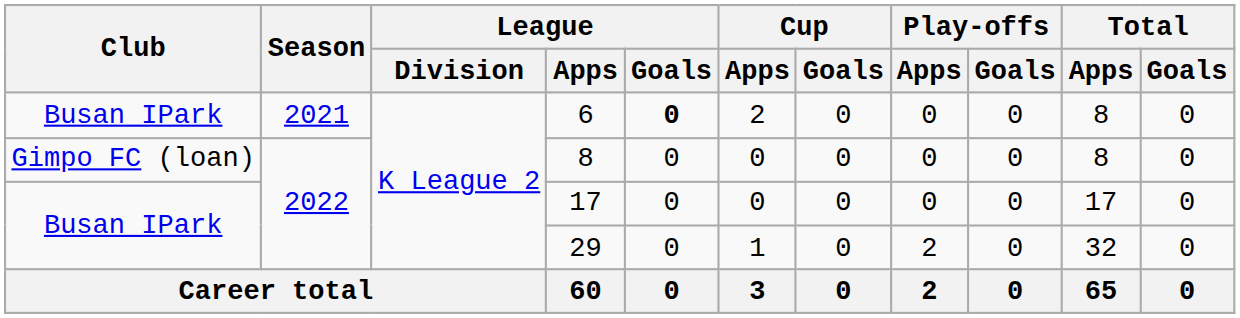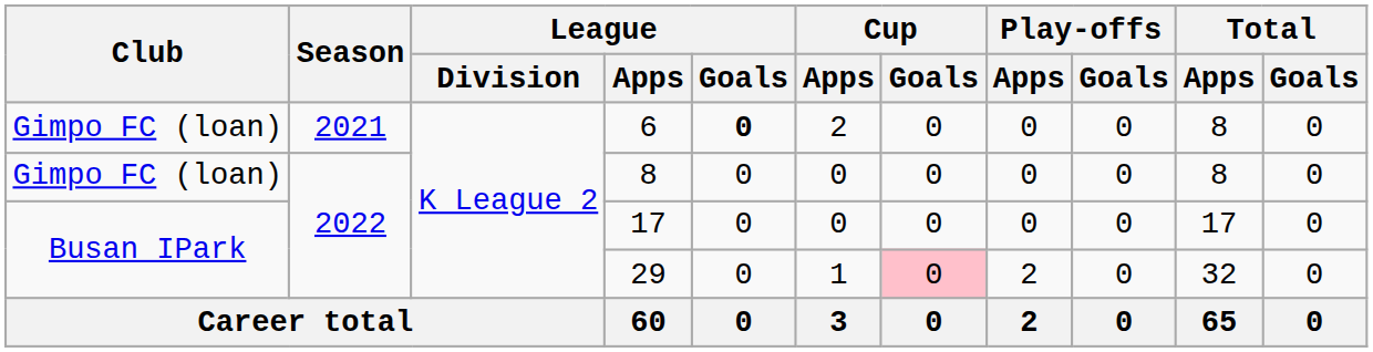6 | Club: Busan IPark -> Gimpo FC (loan)
29 | Cup / Goals: no background -> pink background
